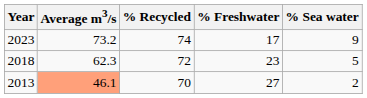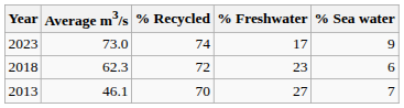2023 | Average m3/s: 73.2 -> 73.0
2018 | % Sea water: 5 -> 6
2013 | Average m3/s: lightsalmon background -> no background
2013 | % Sea water: 2 -> 7
